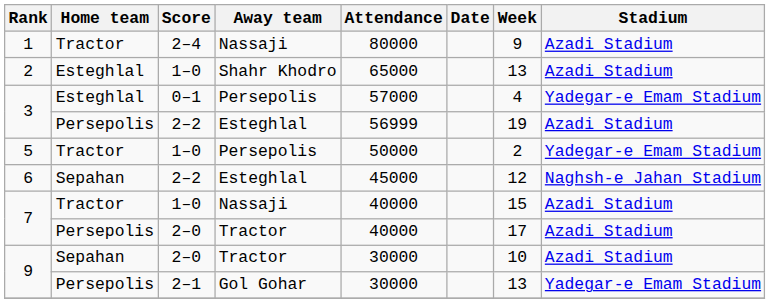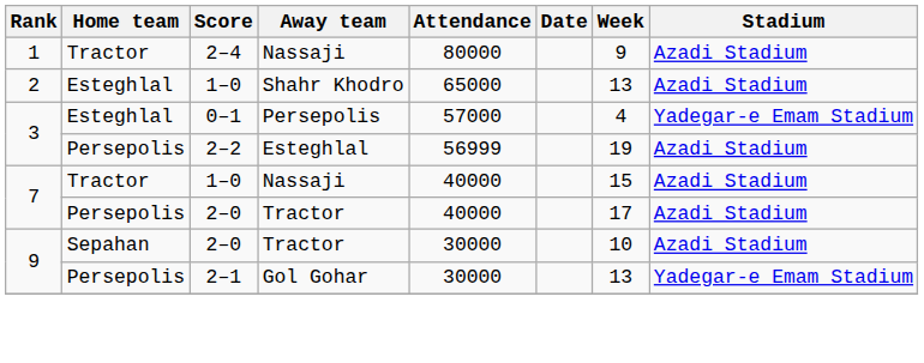- row: 5 | Tractor | 1–0 | Persepolis | 50000 | 2 | Yadegar-e Emam Stadium
- row: 6 | Sepahan | 2–2 | Esteghlal | 45000 | 12 | Naghsh-e Jahan Stadium
